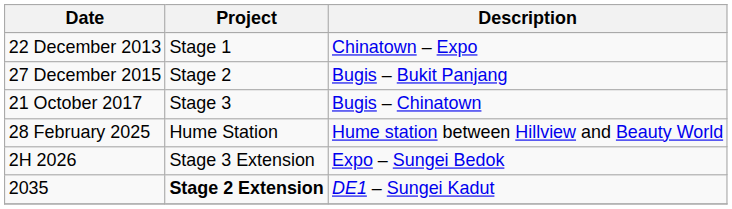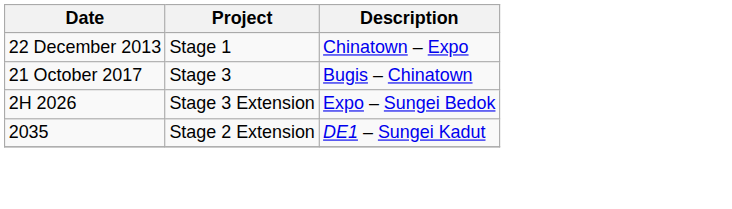- row: 27 December 2015 | Stage 2 | Bugis – Bukit Panjang
- row: 28 February 2025 | Hume Station | Hume station between Hillview and Beauty World
2035 | Project: bold -> normal
